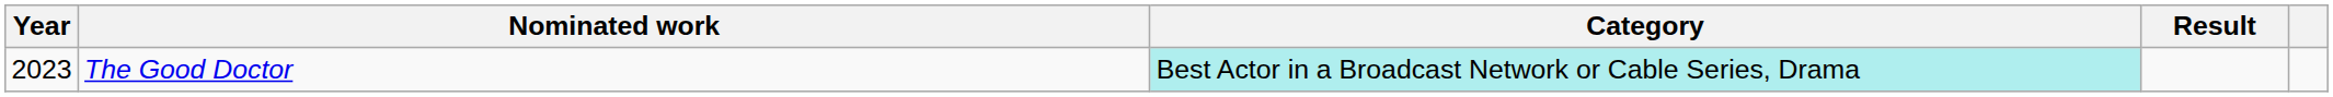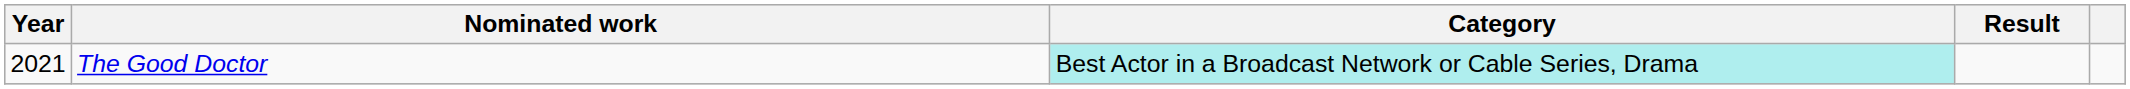The Good Doctor | Year: 2023 -> 2021
